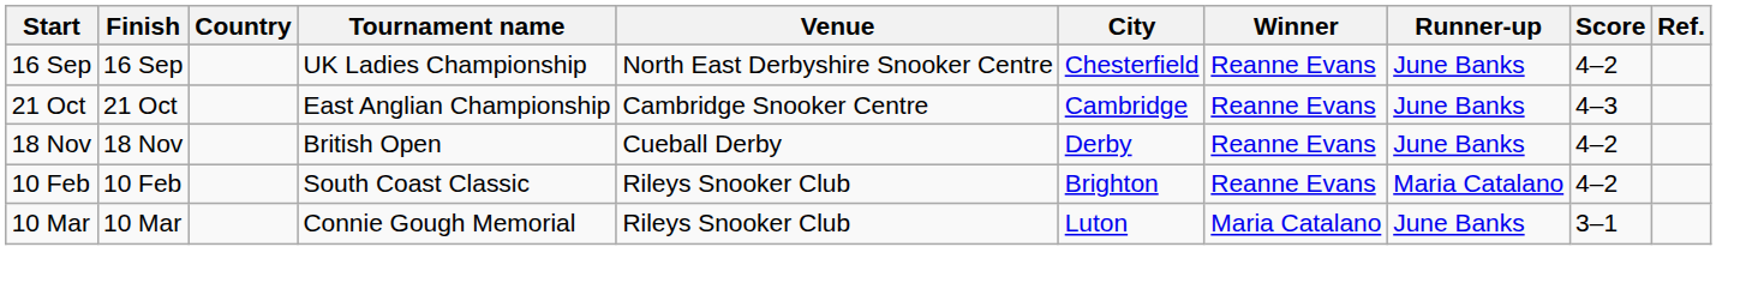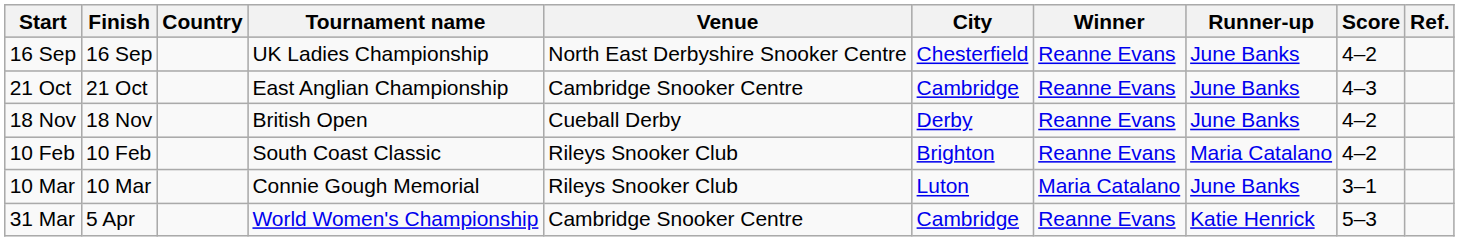+ row: 31 Mar | 5 Apr | World Women's Championship | Cambridge Snooker Centre | Cambridge | Reanne Evans | Katie Henrick | 5–3
